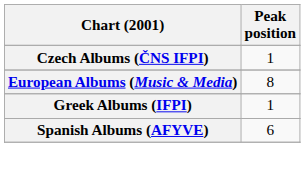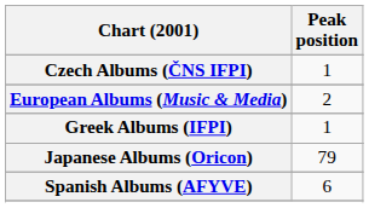European Albums (Music & Media) | Peak position: 8 -> 2
+ row: Japanese Albums (Oricon) | 79
